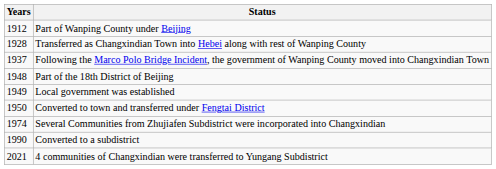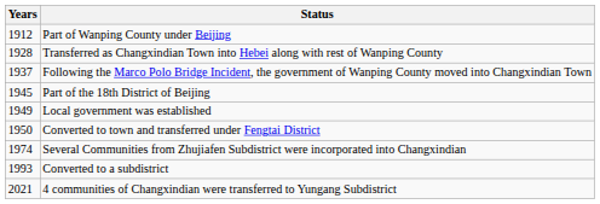Part of the 18th District of Beijing | Years: 1948 -> 1945
Converted to a subdistrict | Years: 1990 -> 1993
